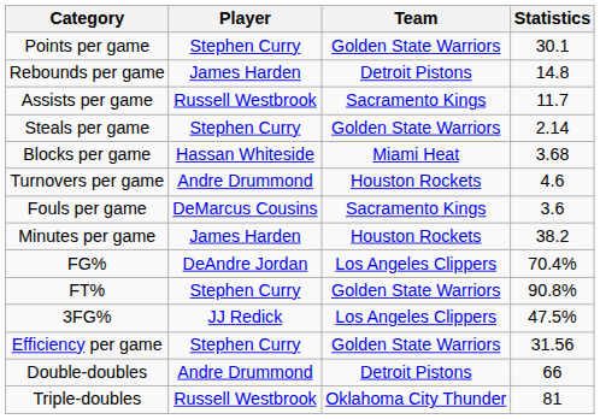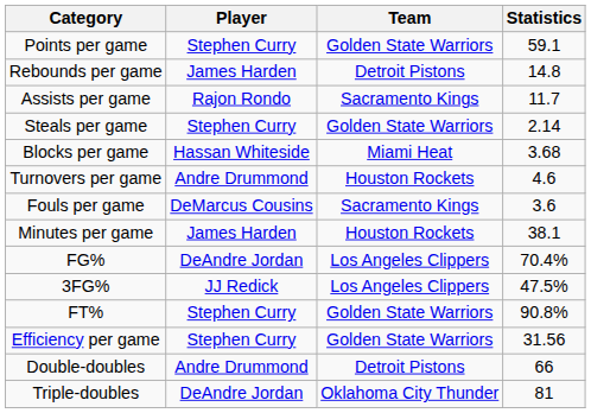Points per game | Statistics: 30.1 -> 59.1
Assists per game | Player: Russell Westbrook -> Rajon Rondo
Minutes per game | Statistics: 38.2 -> 38.1
rows swapped: FT% <-> 3FG%
Triple-doubles | Player: Russell Westbrook -> DeAndre Jordan
